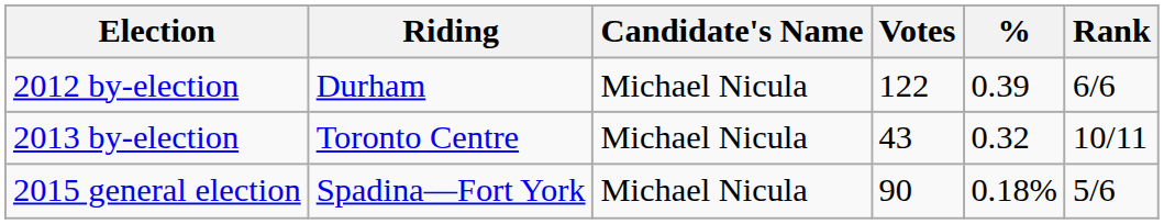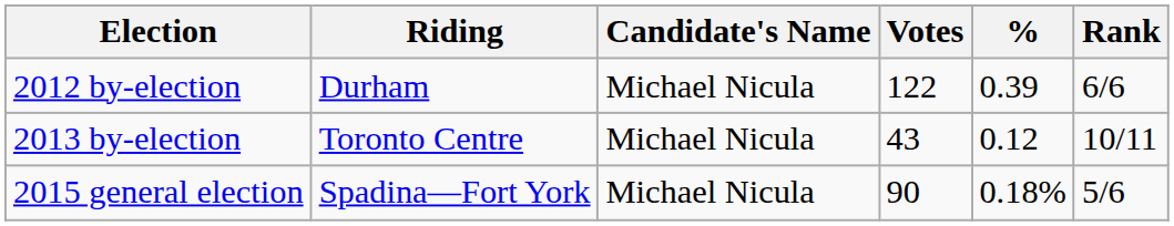2013 by-election | %: 0.32 -> 0.12
